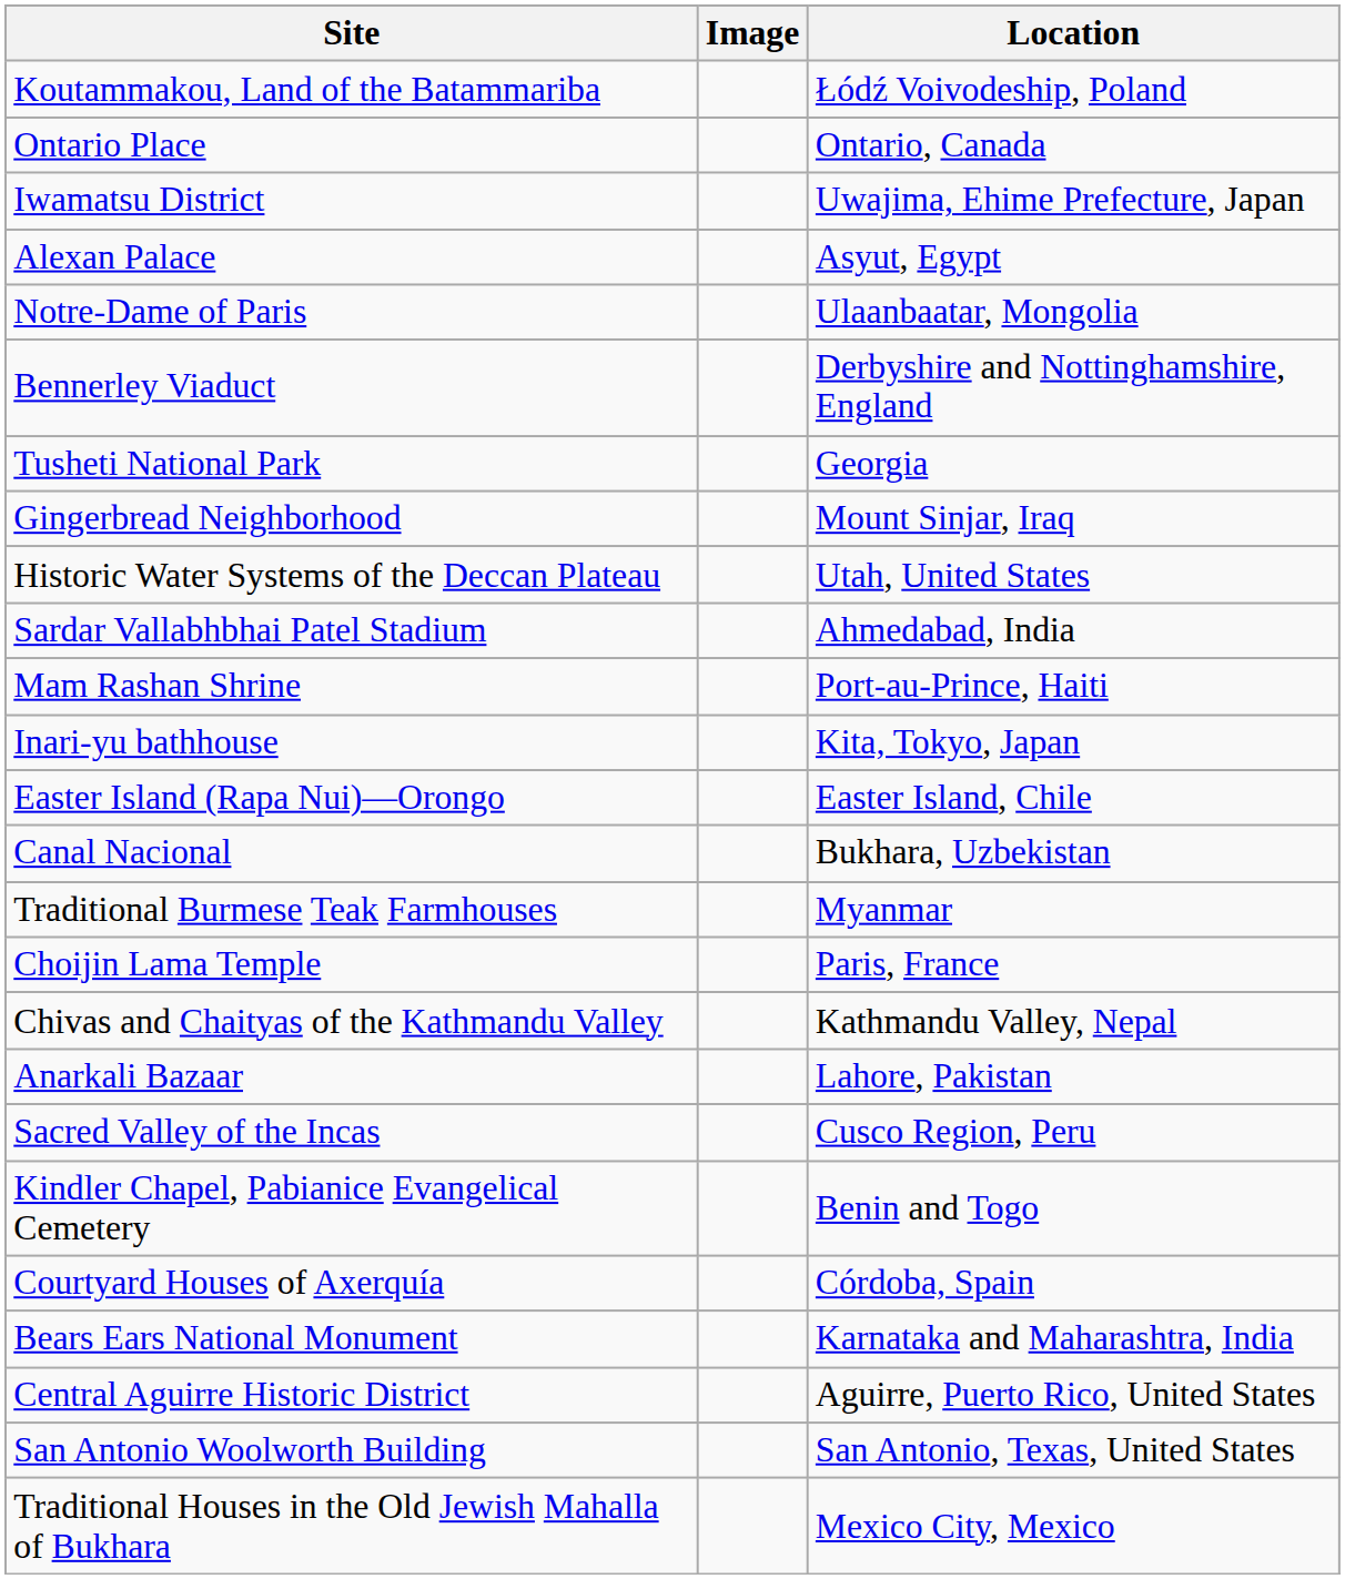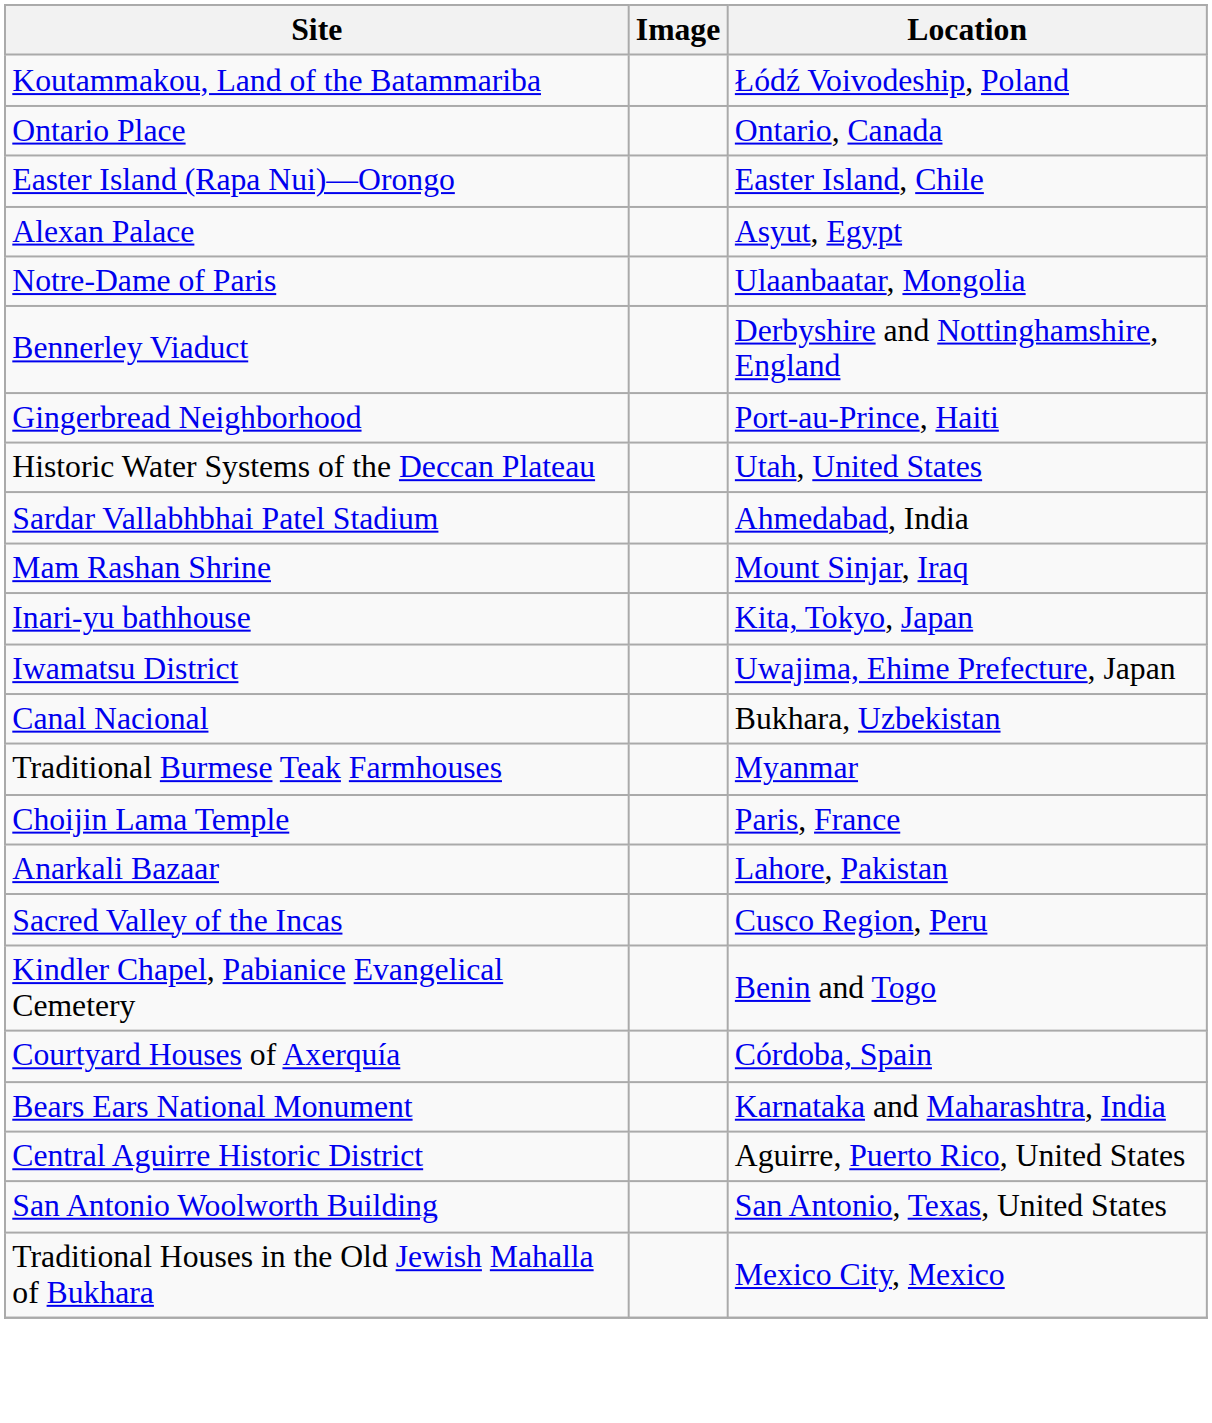rows swapped: Easter Island (Rapa Nui)—Orongo <-> Iwamatsu District
- row: Tusheti National Park | Georgia
Gingerbread Neighborhood | Location: Mount Sinjar, Iraq -> Port-au-Prince, Haiti
Mam Rashan Shrine | Location: Port-au-Prince, Haiti -> Mount Sinjar, Iraq
- row: Chivas and Chaityas of the Kathmandu Valley | Kathmandu Valley, Nepal
